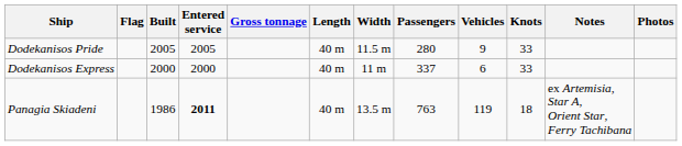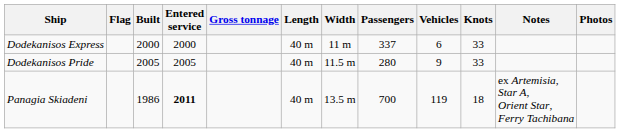rows swapped: Dodekanisos Express <-> Dodekanisos Pride
Panagia Skiadeni | Passengers: 763 -> 700
